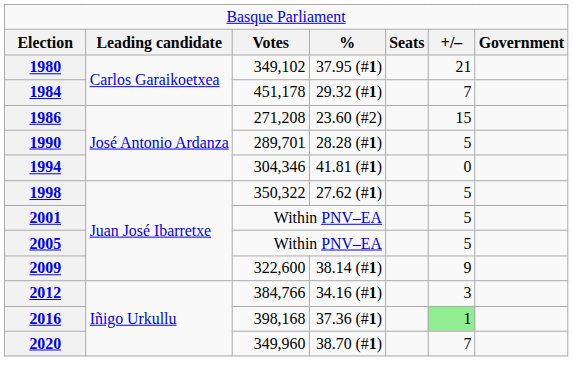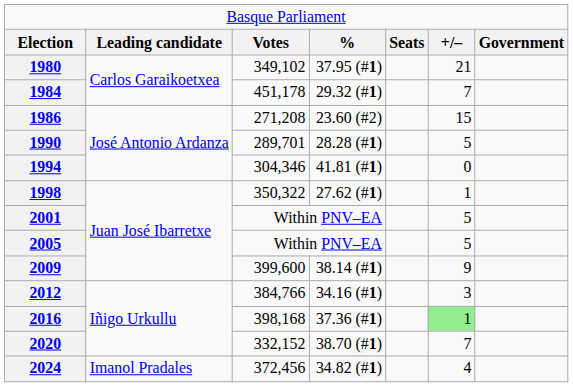1998 | column 6: 5 -> 1
2009 | column 3: 322,600 -> 399,600
2020 | column 3: 349,960 -> 332,152
+ row: 2024 | Imanol Pradales | 372,456 | 34.82 (#1) | 4
